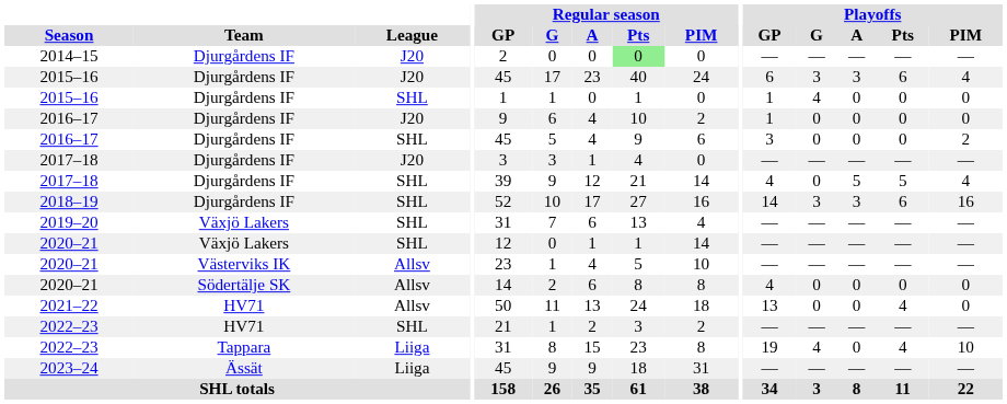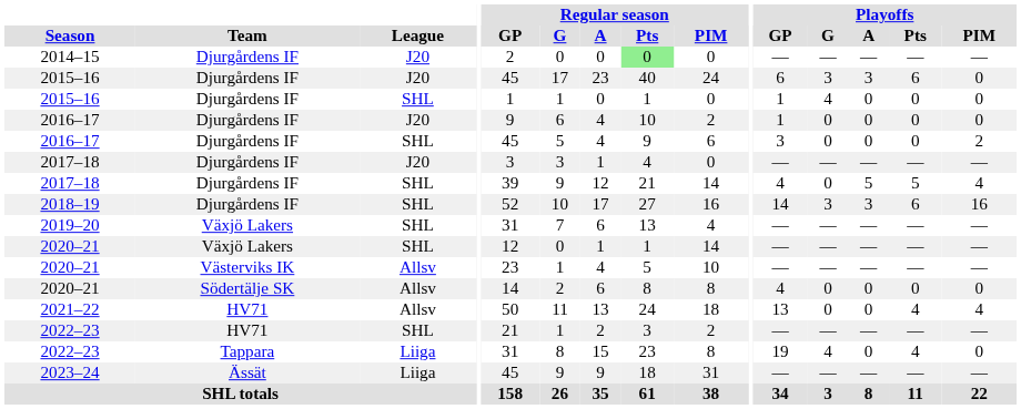2015–16 / J20 | Playoffs / PIM: 4 -> 0
2021–22 | Playoffs / PIM: 0 -> 4
2022–23 / Liiga | Playoffs / PIM: 10 -> 0
